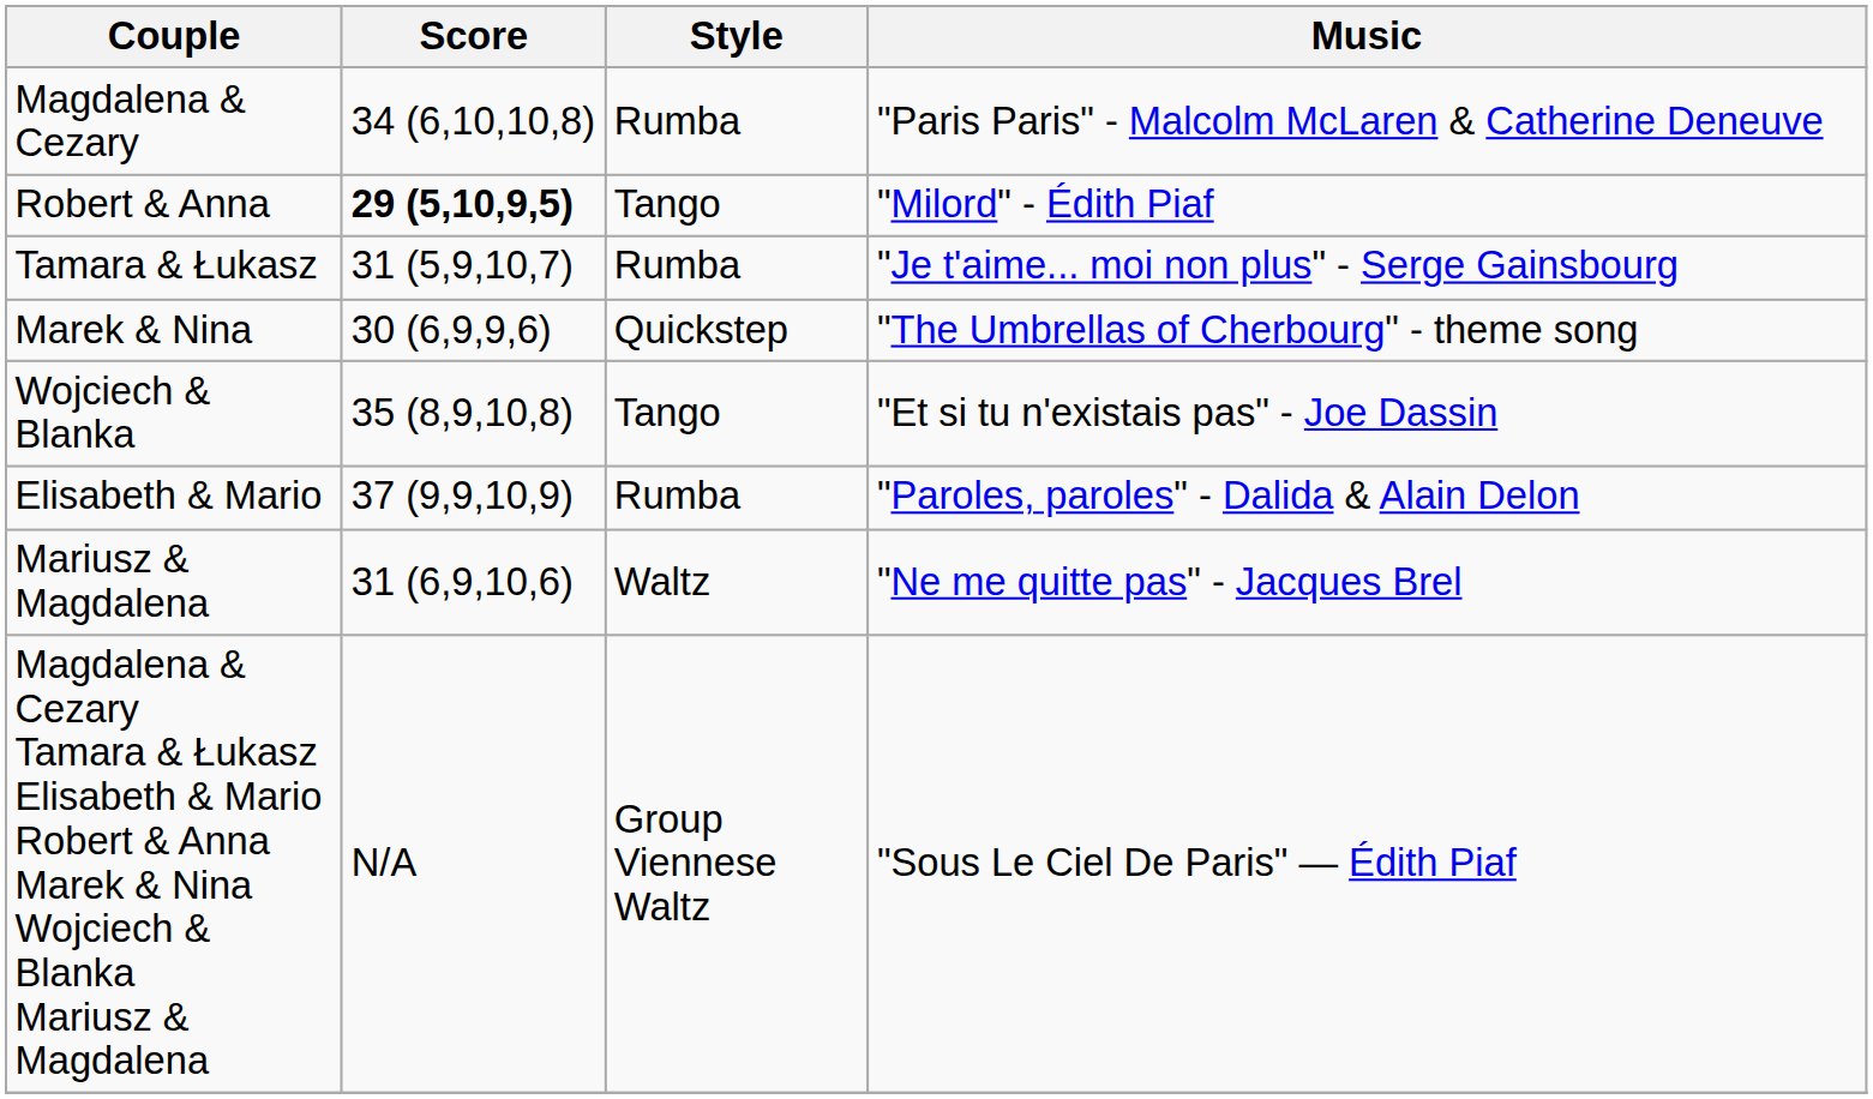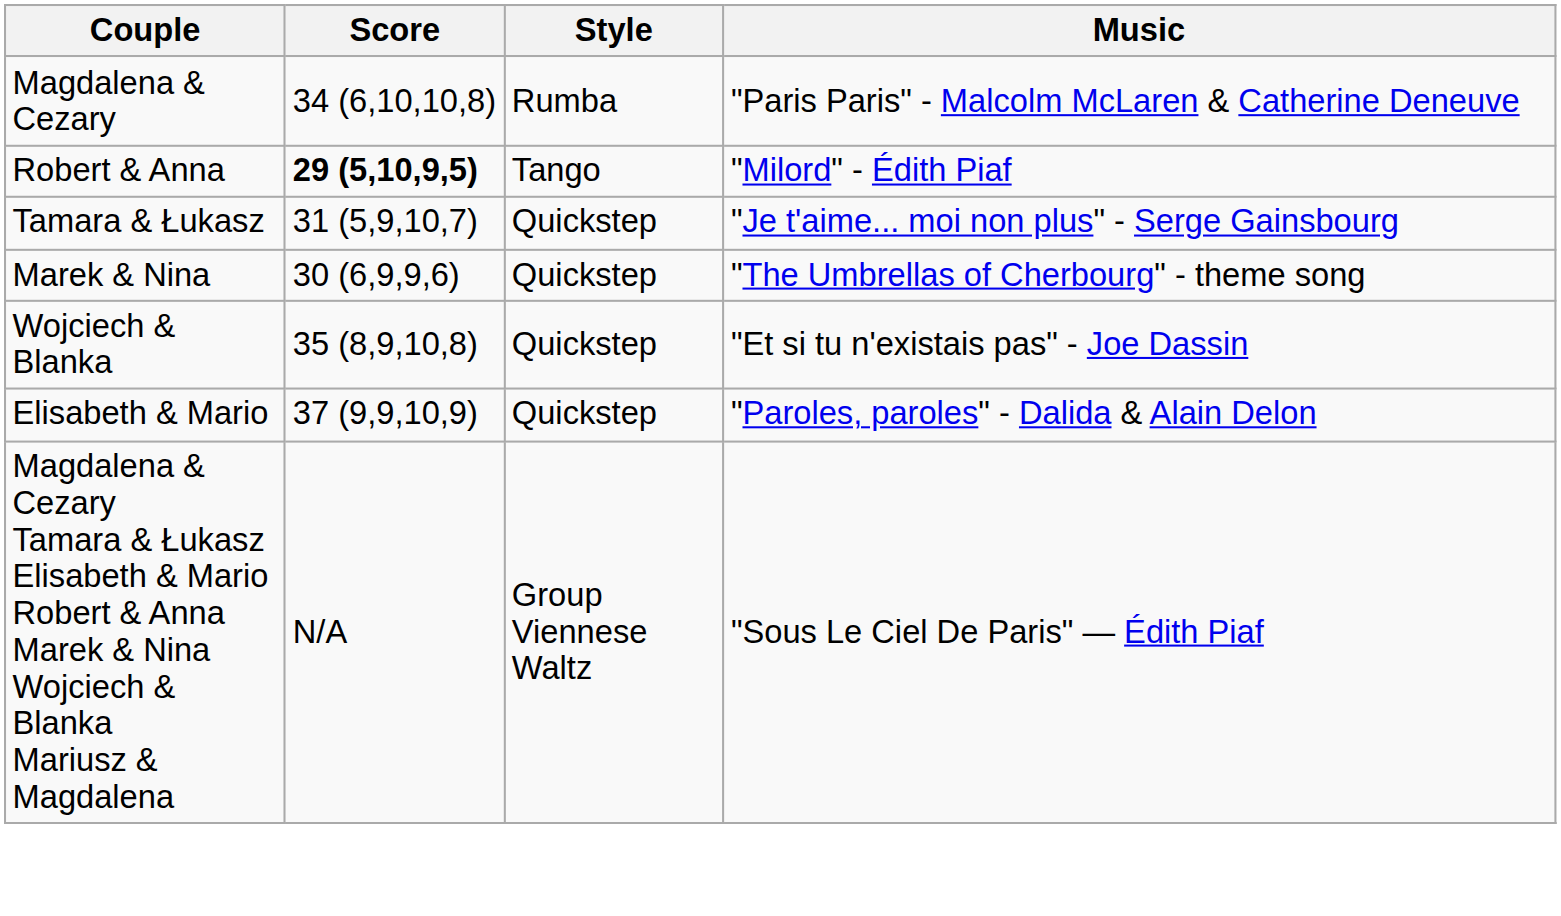Tamara & Łukasz | Style: Rumba -> Quickstep
Wojciech & Blanka | Style: Tango -> Quickstep
Elisabeth & Mario | Style: Rumba -> Quickstep
- row: Mariusz & Magdalena | 31 (6,9,10,6) | Waltz | "Ne me quitte pas" - Jacques Brel
